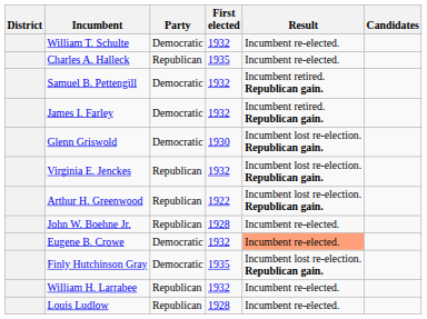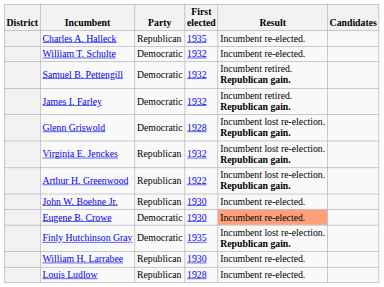rows swapped: William T. Schulte <-> Charles A. Halleck
Glenn Griswold | First elected: 1930 -> 1928
John W. Boehne Jr. | First elected: 1928 -> 1930
Eugene B. Crowe | First elected: 1932 -> 1930
William H. Larrabee | First elected: 1932 -> 1930
